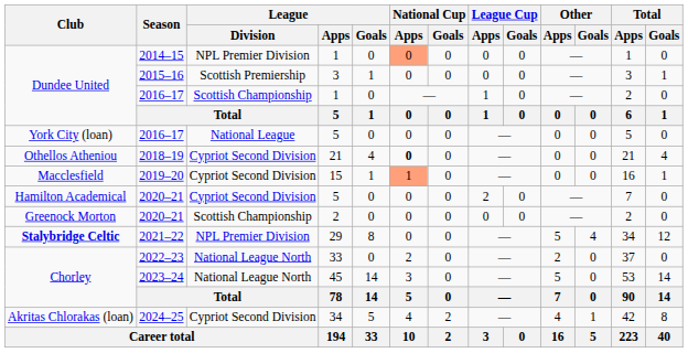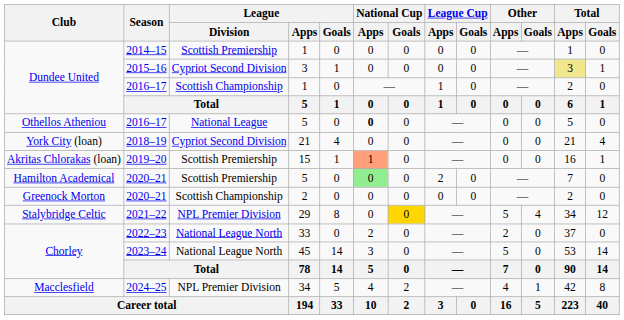2014–15 | League / Division: NPL Premier Division -> Scottish Premiership
2014–15 | National Cup / Apps: lightsalmon background -> no background
2015–16 | League / Division: Scottish Premiership -> Cypriot Second Division
2015–16 | Total / Apps: no background -> khaki background
2016–17 / 5 | Club: York City (loan) -> Othellos Atheniou
2016–17 / 5 | National Cup / Apps: normal -> bold
2018–19 | Club: Othellos Atheniou -> York City (loan)
2018–19 | National Cup / Apps: bold -> normal
2019–20 | Club: Macclesfield -> Akritas Chlorakas (loan)
2019–20 | League / Division: Cypriot Second Division -> Scottish Premiership
2020–21 / 5 | League / Division: Cypriot Second Division -> Scottish Premiership
2020–21 / 5 | National Cup / Apps: no background -> lightgreen background
2021–22 | Club: bold -> normal
2021–22 | National Cup / Goals: no background -> gold background
2024–25 | Club: Akritas Chlorakas (loan) -> Macclesfield
2024–25 | League / Division: Cypriot Second Division -> NPL Premier Division
